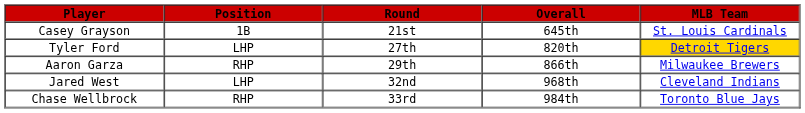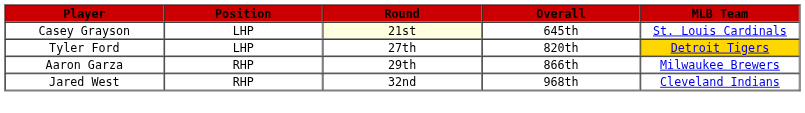Casey Grayson | Position: 1B -> LHP
Casey Grayson | Round: no background -> lightyellow background
Jared West | Position: LHP -> RHP
- row: Chase Wellbrock | RHP | 33rd | 984th | Toronto Blue Jays
